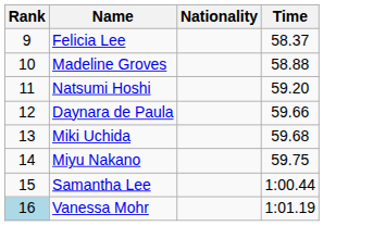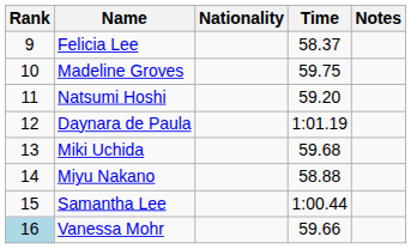+ column: Notes
Madeline Groves | Time: 58.88 -> 59.75
Daynara de Paula | Time: 59.66 -> 1:01.19
Miyu Nakano | Time: 59.75 -> 58.88
Vanessa Mohr | Time: 1:01.19 -> 59.66
